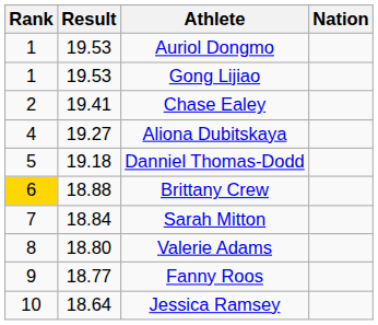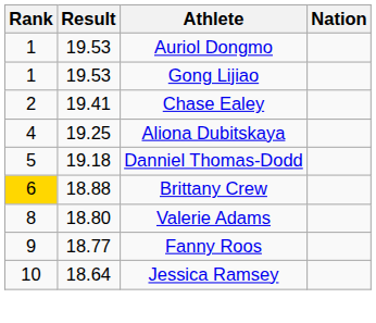Aliona Dubitskaya | Result: 19.27 -> 19.25
- row: 7 | 18.84 | Sarah Mitton
